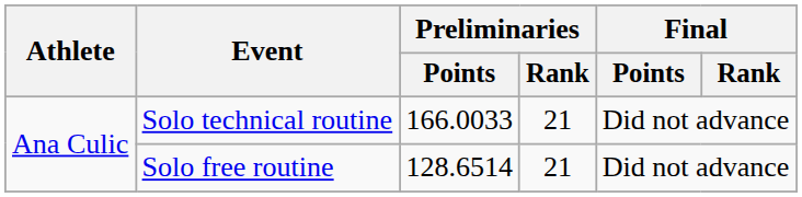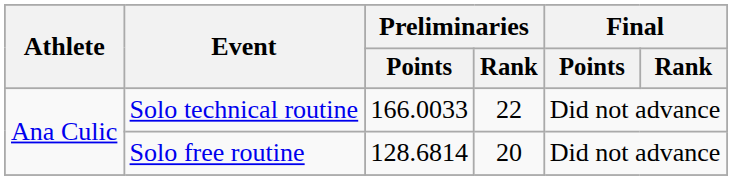Solo technical routine | Preliminaries / Rank: 21 -> 22
Solo free routine | Preliminaries / Points: 128.6514 -> 128.6814
Solo free routine | Preliminaries / Rank: 21 -> 20
